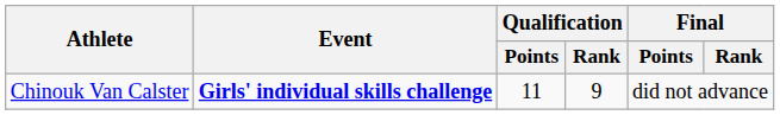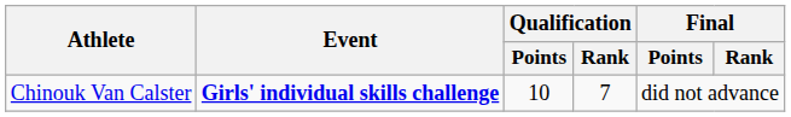Chinouk Van Calster | Qualification / Points: 11 -> 10
Chinouk Van Calster | Qualification / Rank: 9 -> 7
